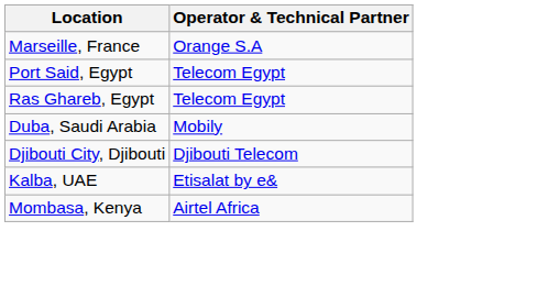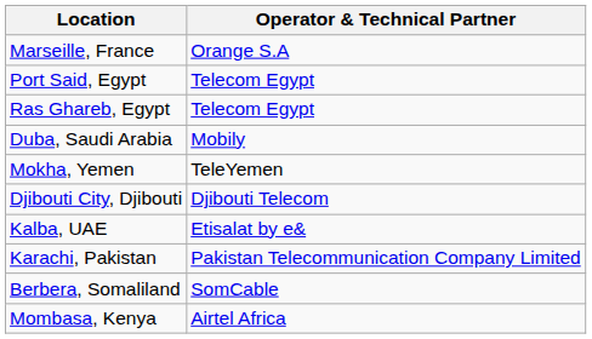+ row: Mokha, Yemen | TeleYemen
+ row: Karachi, Pakistan | Pakistan Telecommunication Company Limited
+ row: Berbera, Somaliland | SomCable
